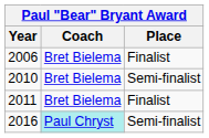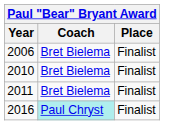2010 | Place: Semi-finalist -> Finalist
2016 | Place: Semi-finalist -> Finalist
